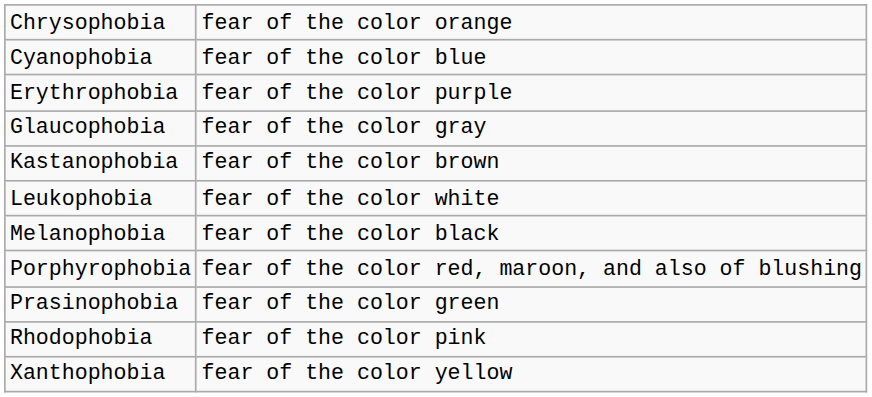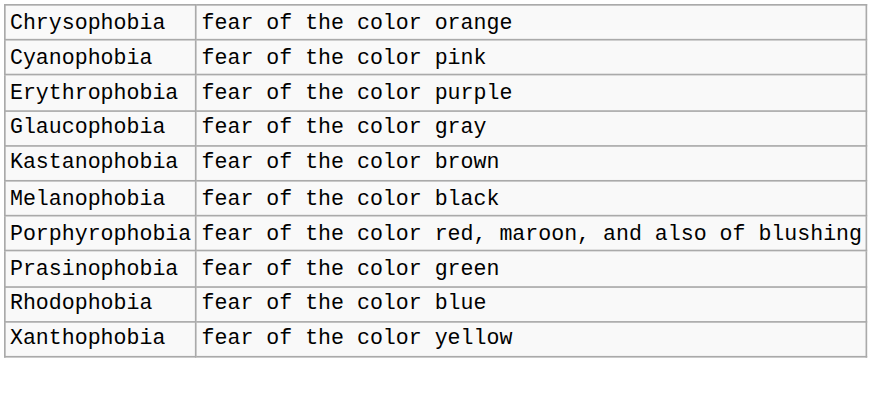Cyanophobia | column 2: fear of the color blue -> fear of the color pink
- row: Leukophobia | fear of the color white
Rhodophobia | column 2: fear of the color pink -> fear of the color blue
